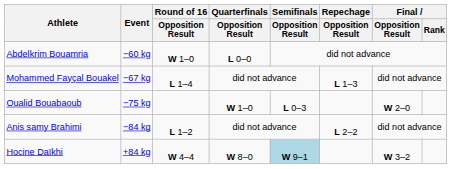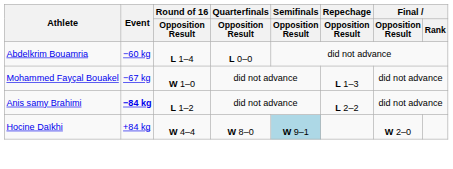Abdelkrim Bouamria | Round of 16 / Opposition Result: W 1–0 -> L 1–4
Mohammed Fayçal Bouakel | Round of 16 / Opposition Result: L 1–4 -> W 1–0
- row: Oualid Bouabaoub | −75 kg | W 1–0 | L 0–3 | W 2–0
Anis samy Brahimi | Event: normal -> bold
Hocine Daïkhi | Final / Opposition Result: W 3–2 -> W 2–0
